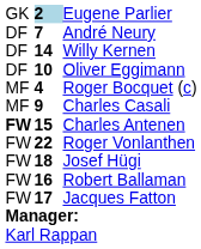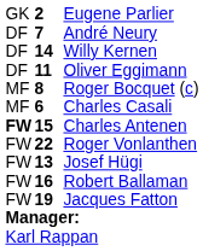Eugene Parlier | column 2: lightblue background -> no background
Oliver Eggimann | column 2: 10 -> 11
Roger Bocquet (c) | column 2: 4 -> 8
Charles Casali | column 2: 9 -> 6
Josef Hügi | column 2: 18 -> 13
Jacques Fatton | column 2: 17 -> 19
